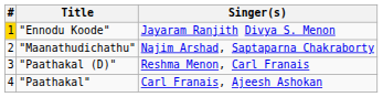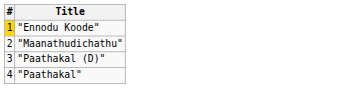- column: Singer(s) | Jayaram Ranjith Divya S. Menon | Najim Arshad, Saptaparna Chakraborty | Reshma Menon, Carl Franais | Carl Franais, Ajeesh Ashokan
